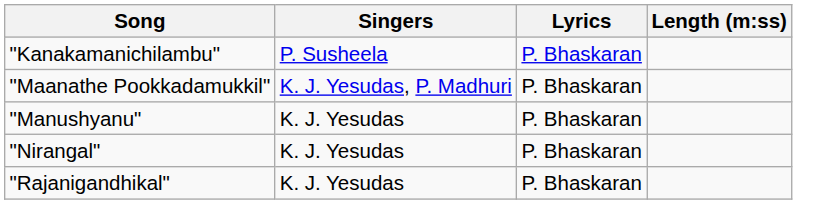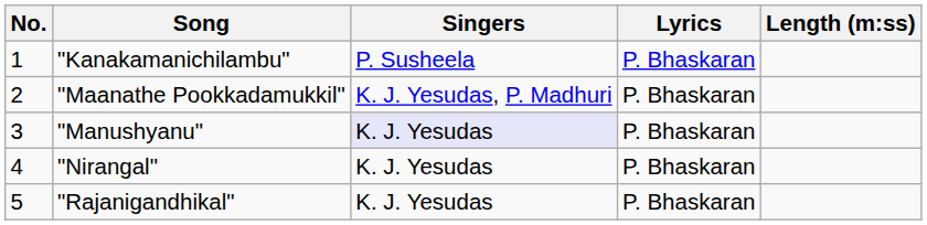+ column: No. | 1 | 2 | 3 | 4 | 5
"Manushyanu" | Singers: no background -> lavender background
